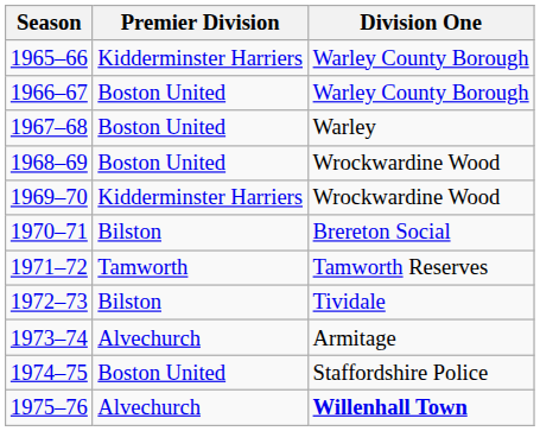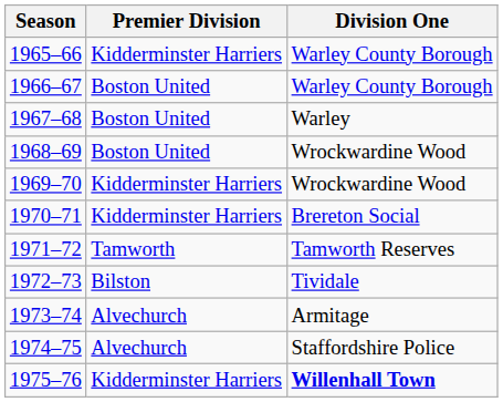1970–71 | Premier Division: Bilston -> Kidderminster Harriers
1974–75 | Premier Division: Boston United -> Alvechurch
1975–76 | Premier Division: Alvechurch -> Kidderminster Harriers
